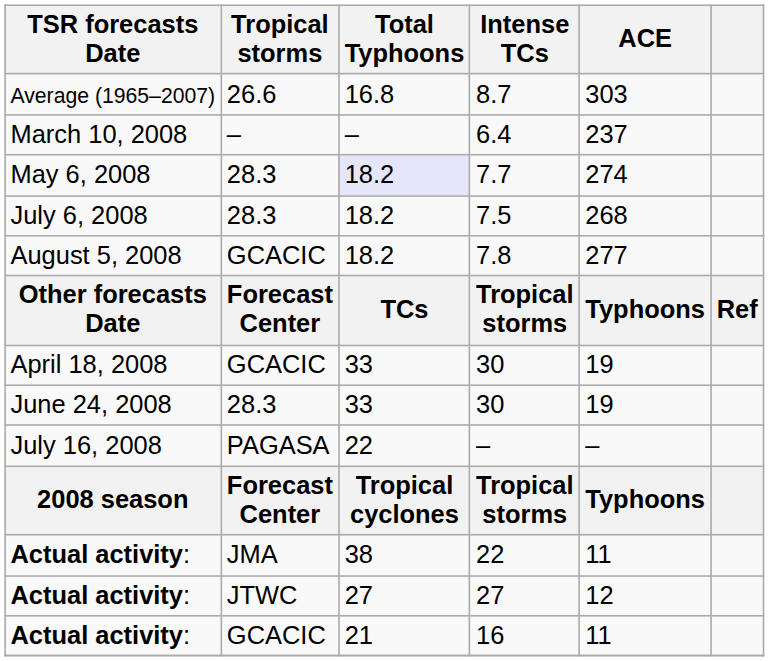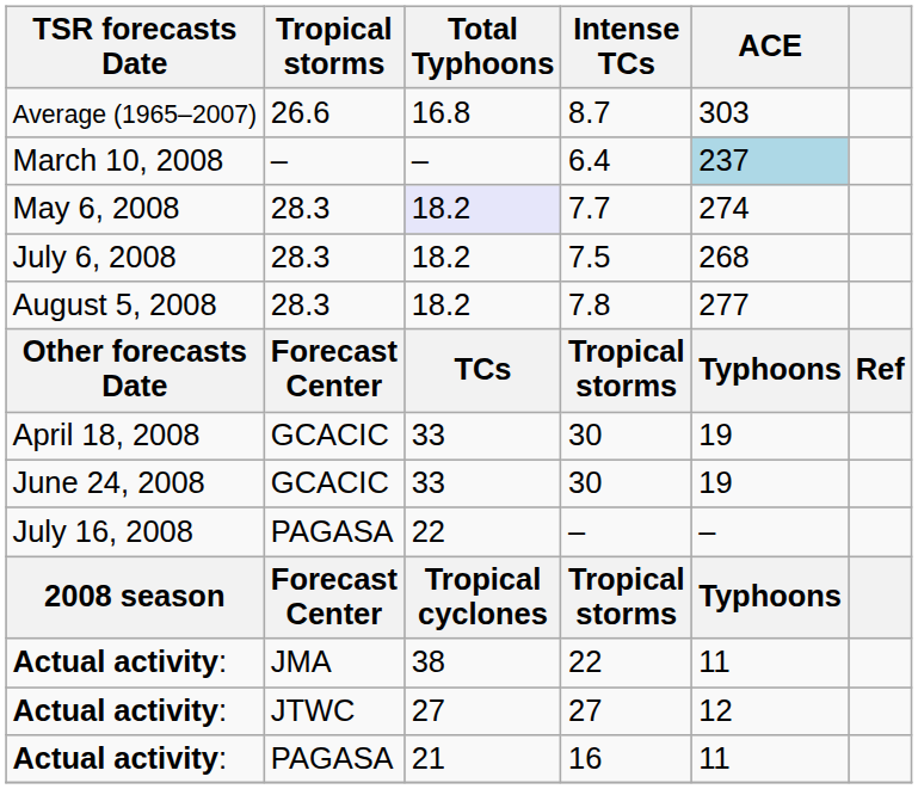6.4 | ACE: no background -> lightblue background
7.8 | Tropical storms: GCACIC -> 28.3
June 24, 2008 / 30 | Tropical storms: 28.3 -> GCACIC
16 | Tropical storms: GCACIC -> PAGASA
